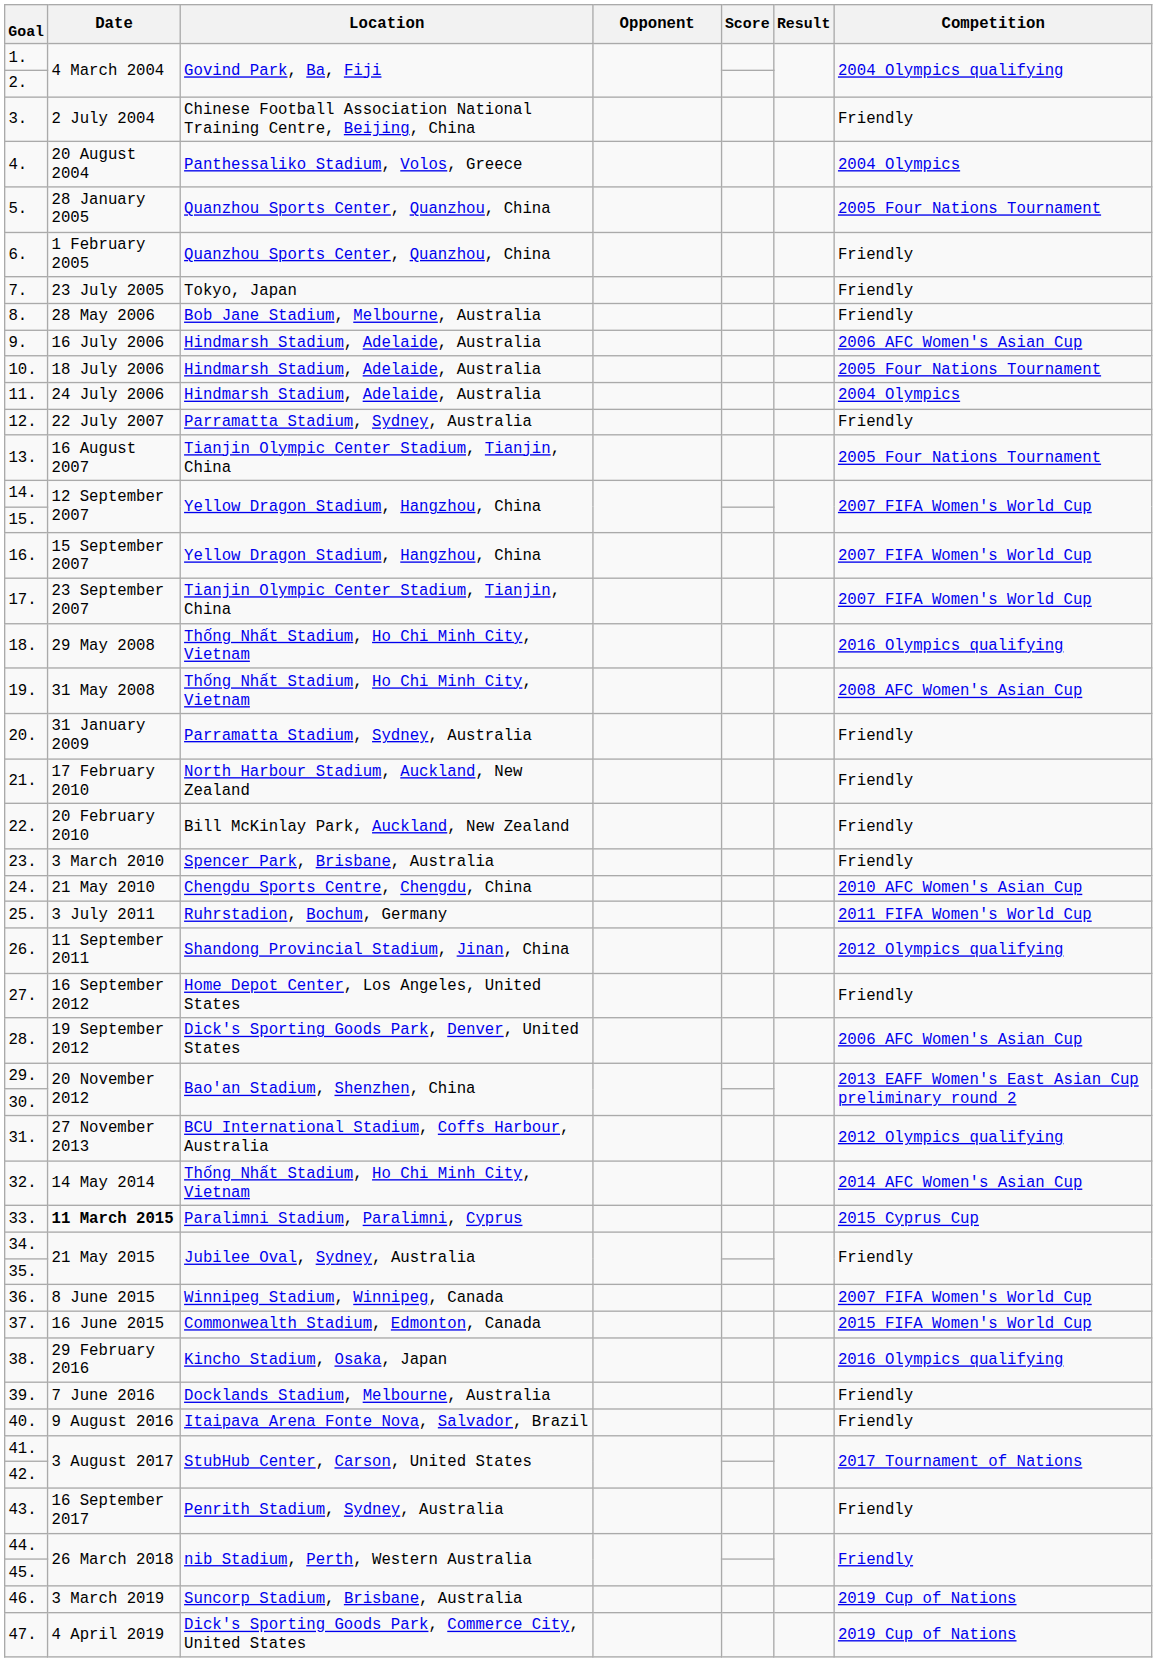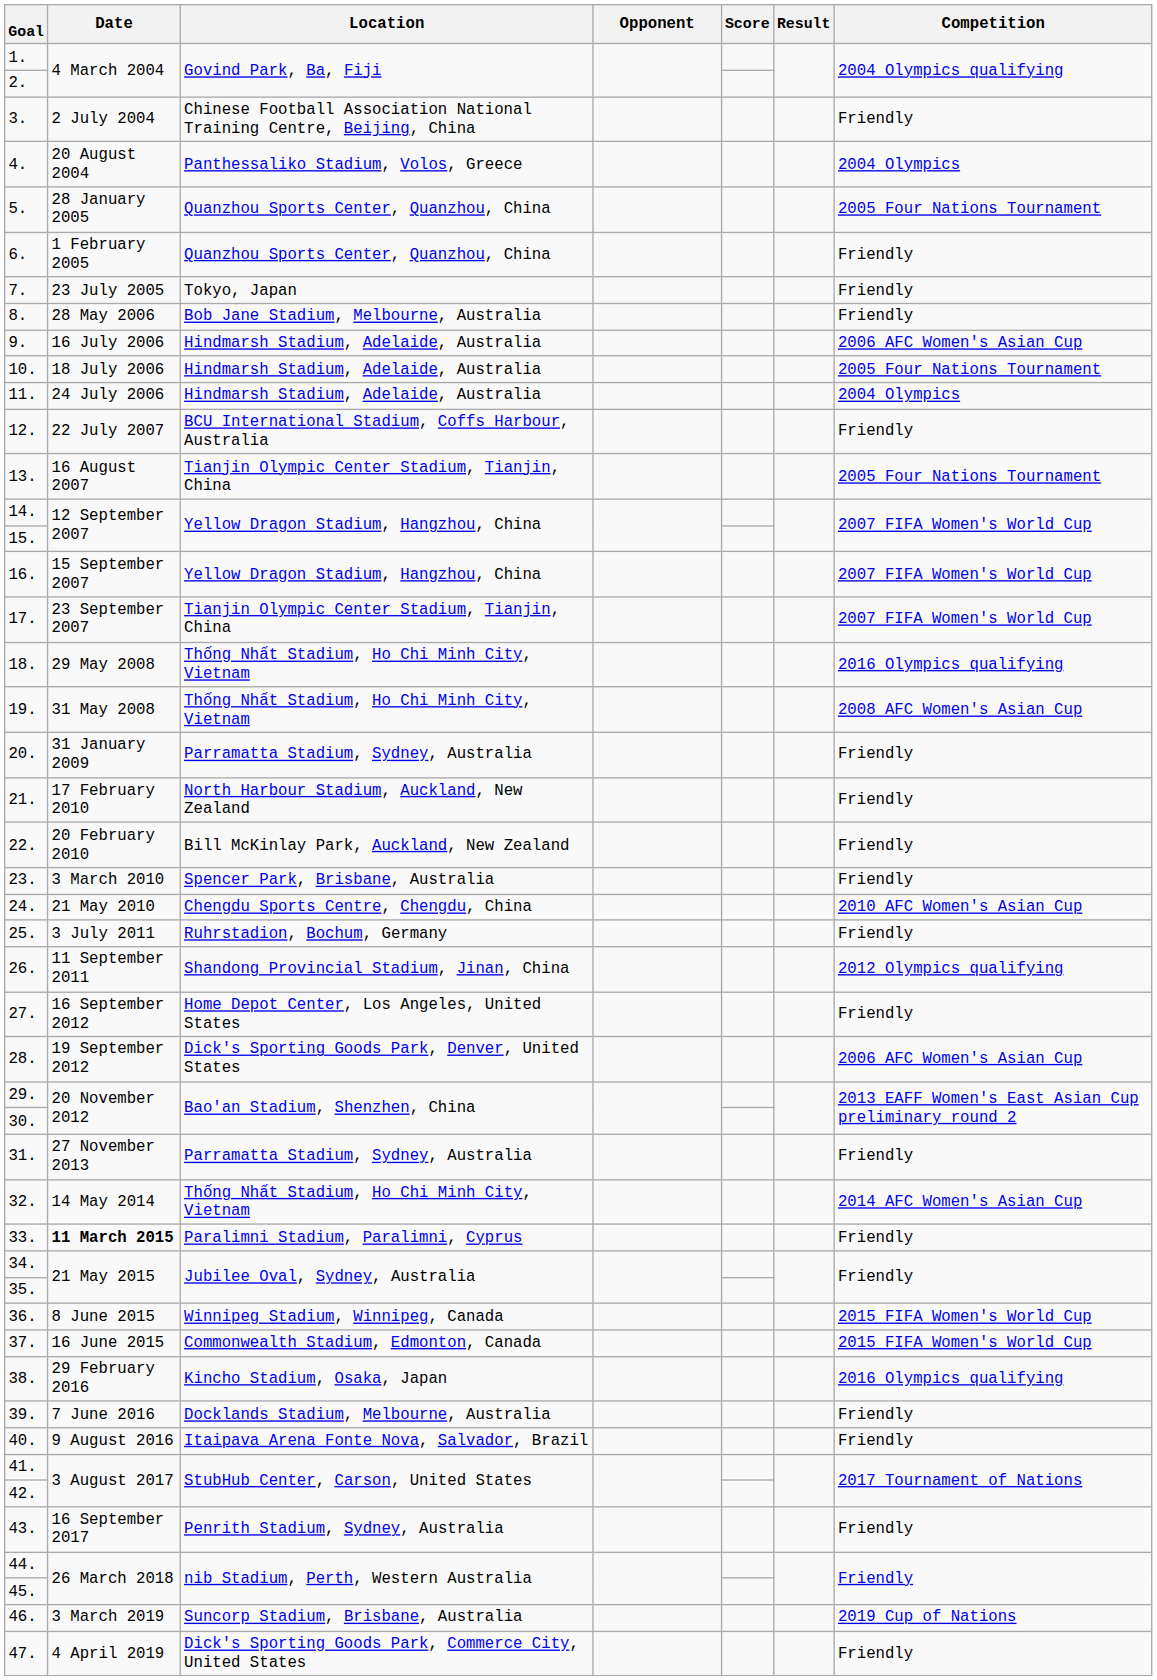12. | Location: Parramatta Stadium, Sydney, Australia -> BCU International Stadium, Coffs Harbour, Australia
25. | Competition: 2011 FIFA Women's World Cup -> Friendly
31. | Location: BCU International Stadium, Coffs Harbour, Australia -> Parramatta Stadium, Sydney, Australia
31. | Competition: 2012 Olympics qualifying -> Friendly
33. | Competition: 2015 Cyprus Cup -> Friendly
36. | Competition: 2007 FIFA Women's World Cup -> 2015 FIFA Women's World Cup
47. | Competition: 2019 Cup of Nations -> Friendly
